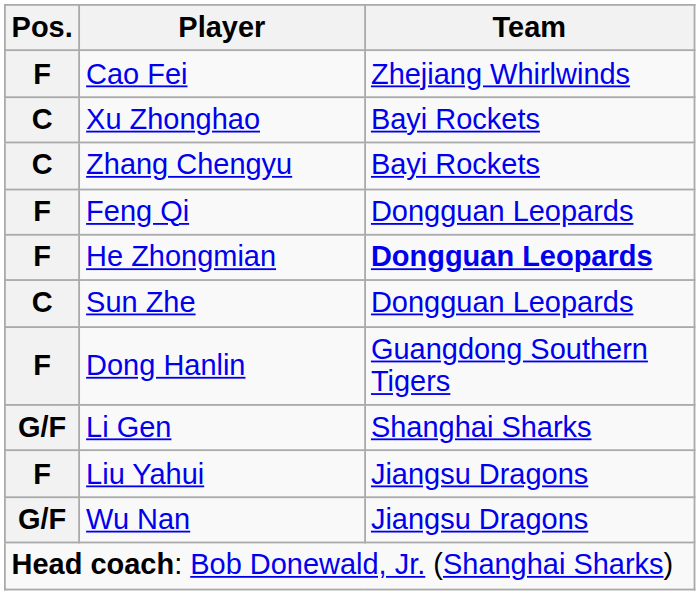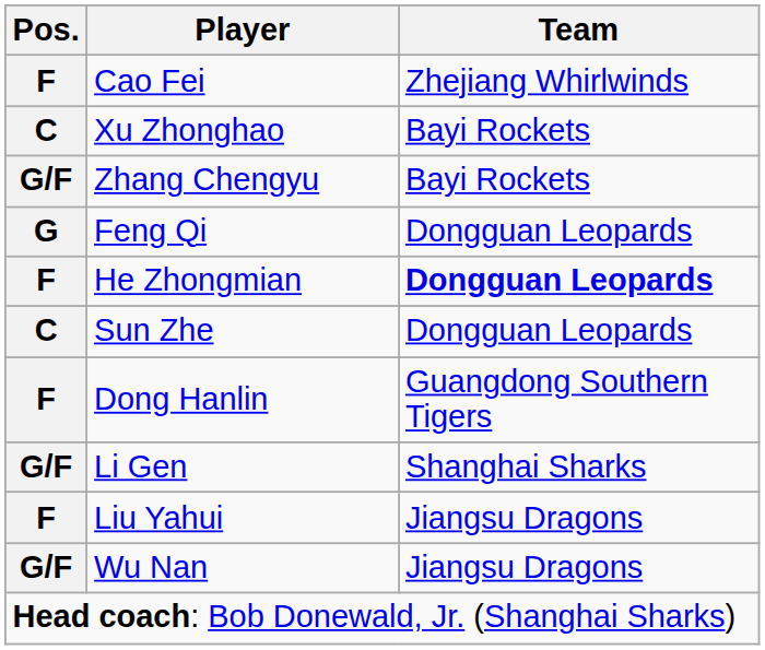Zhang Chengyu | Pos.: C -> G/F
Feng Qi | Pos.: F -> G
